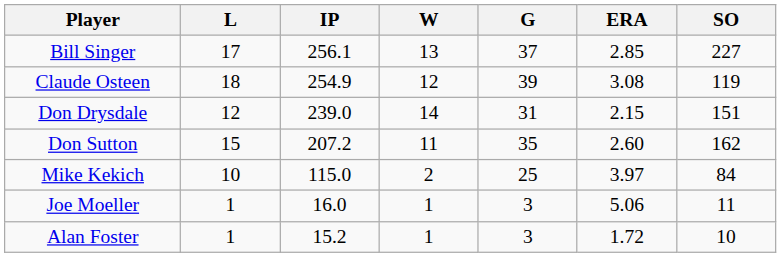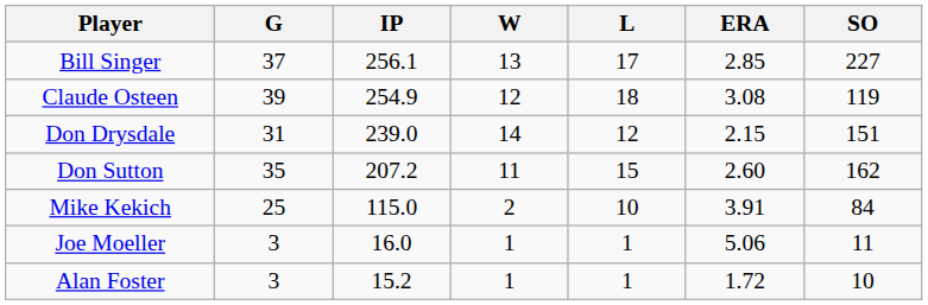columns swapped: G <-> L
Mike Kekich | ERA: 3.97 -> 3.91
